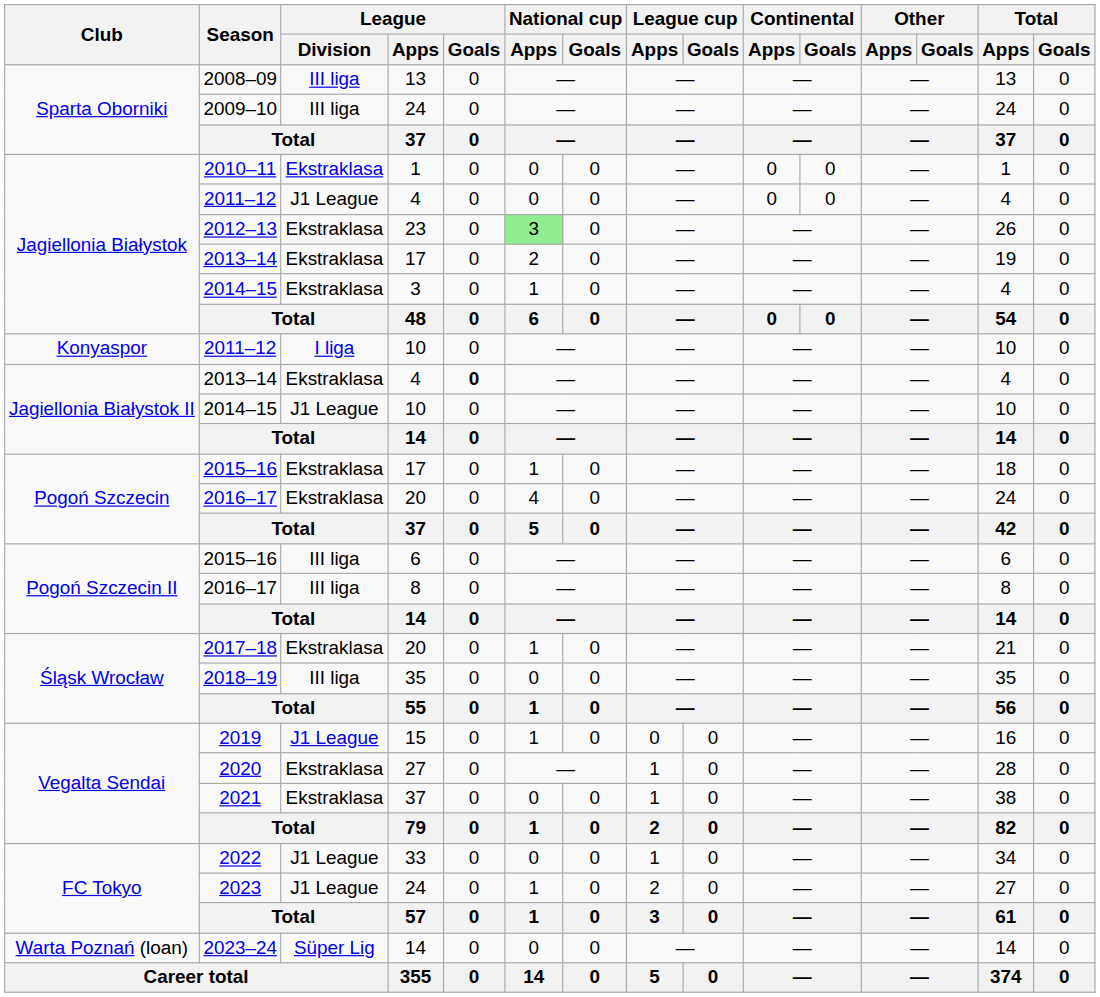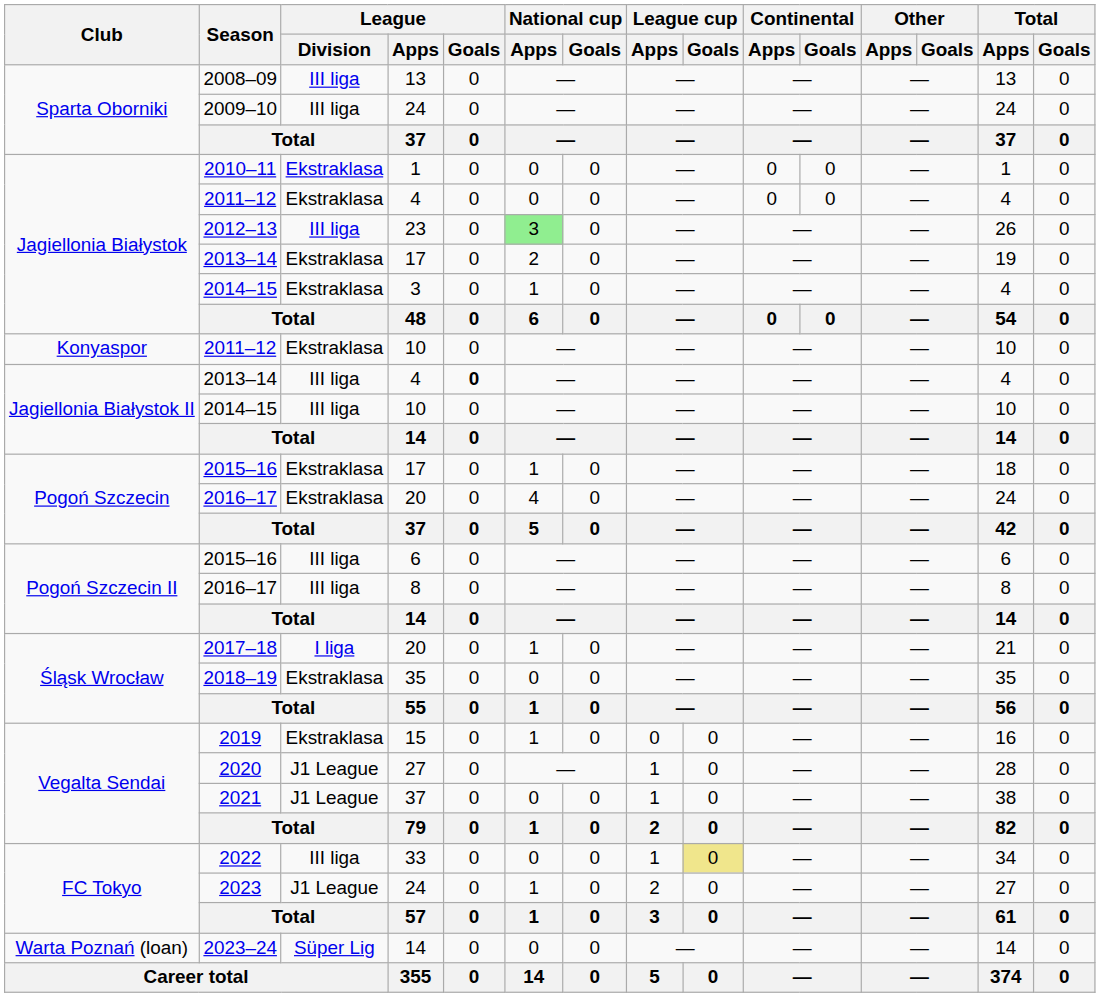2011–12 / 4 | League / Division: J1 League -> Ekstraklasa
2012–13 | League / Division: Ekstraklasa -> III liga
2011–12 / 10 | League / Division: I liga -> Ekstraklasa
2013–14 / 4 | League / Division: Ekstraklasa -> III liga
2014–15 / 10 | League / Division: J1 League -> III liga
2017–18 | League / Division: Ekstraklasa -> I liga
2018–19 | League / Division: III liga -> Ekstraklasa
2019 | League / Division: J1 League -> Ekstraklasa
2020 | League / Division: Ekstraklasa -> J1 League
2021 | League / Division: Ekstraklasa -> J1 League
2022 | League / Division: J1 League -> III liga
2022 | League cup / Goals: no background -> khaki background
